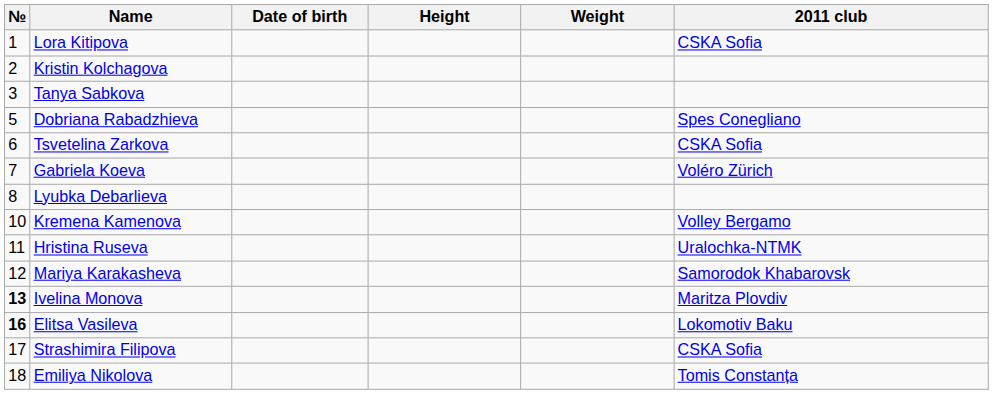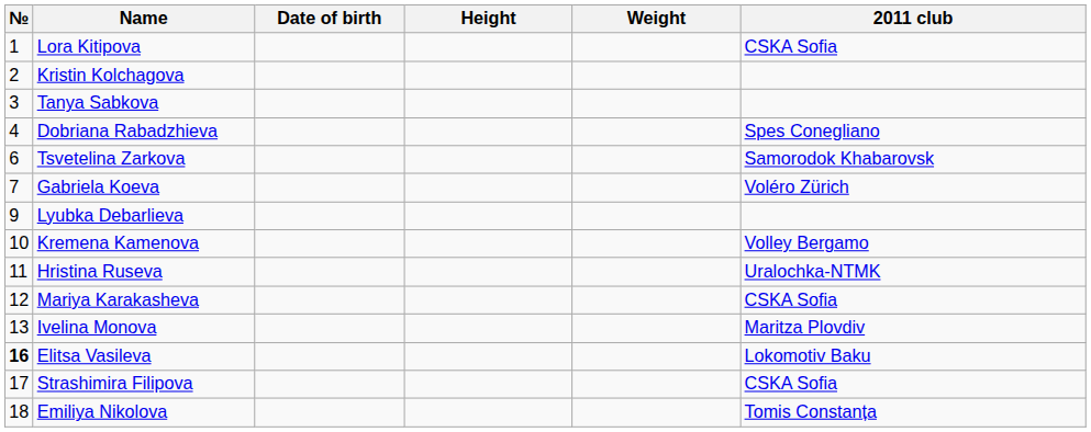Dobriana Rabadzhieva | №: 5 -> 4
Tsvetelina Zarkova | 2011 club: CSKA Sofia -> Samorodok Khabarovsk
Lyubka Debarlieva | №: 8 -> 9
Mariya Karakasheva | 2011 club: Samorodok Khabarovsk -> CSKA Sofia
Ivelina Monova | №: bold -> normal
